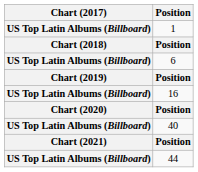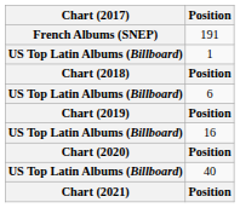+ row: French Albums (SNEP) | 191
- row: US Top Latin Albums (Billboard) | 44
